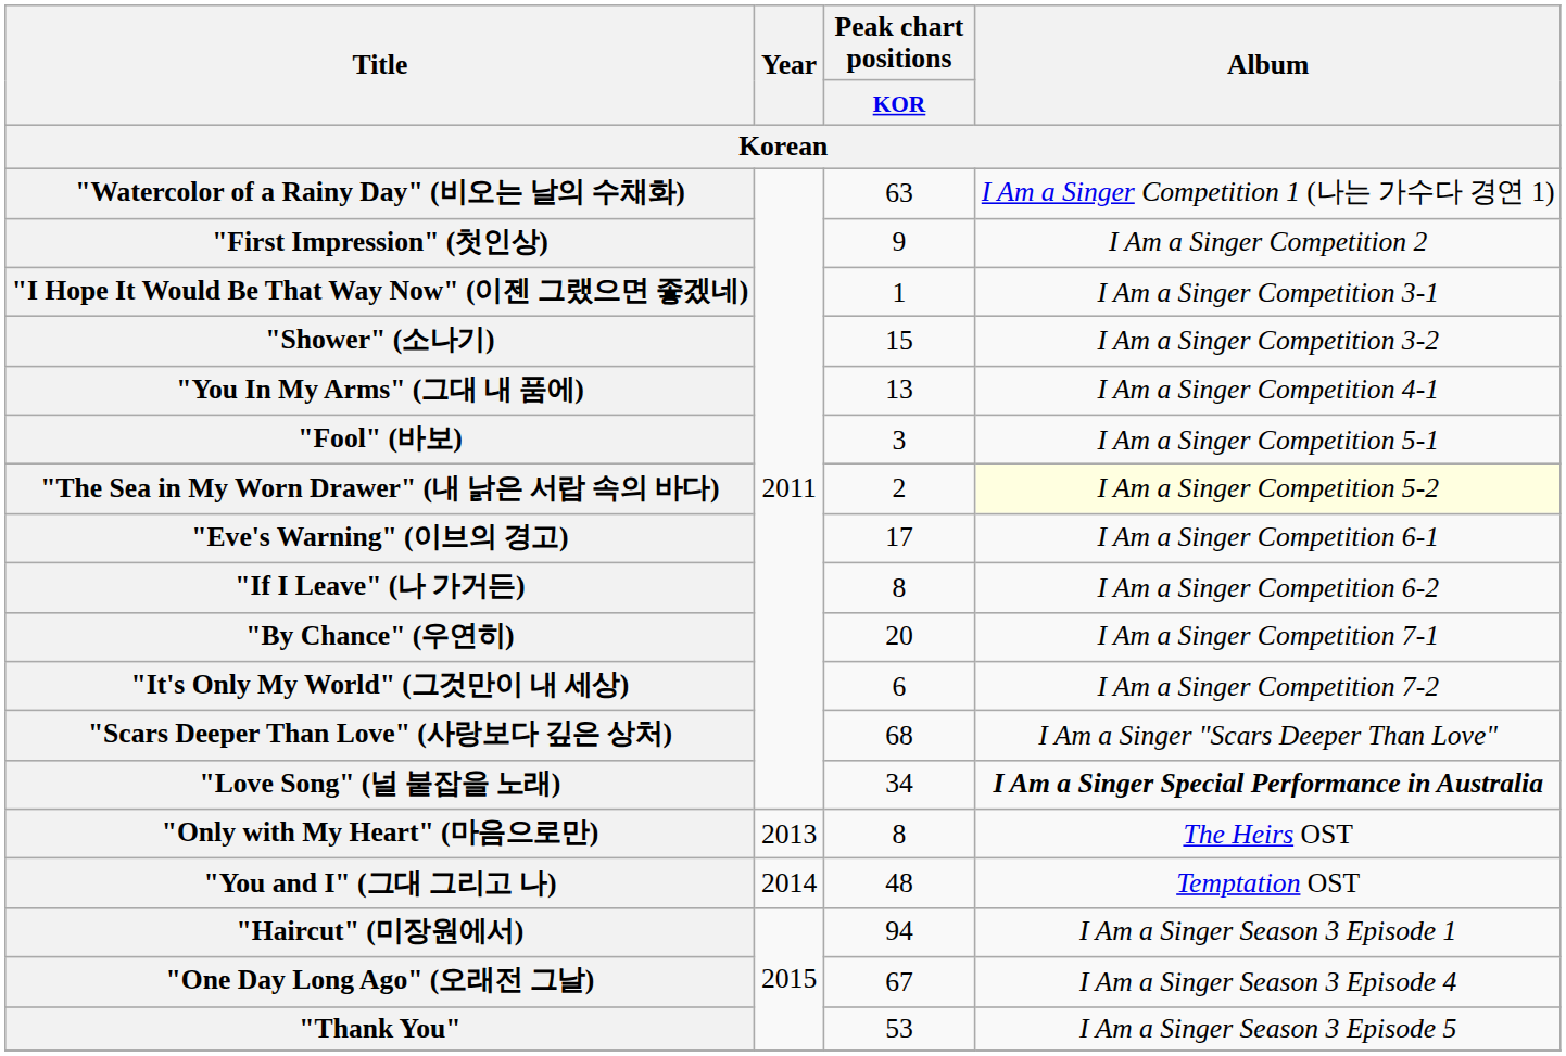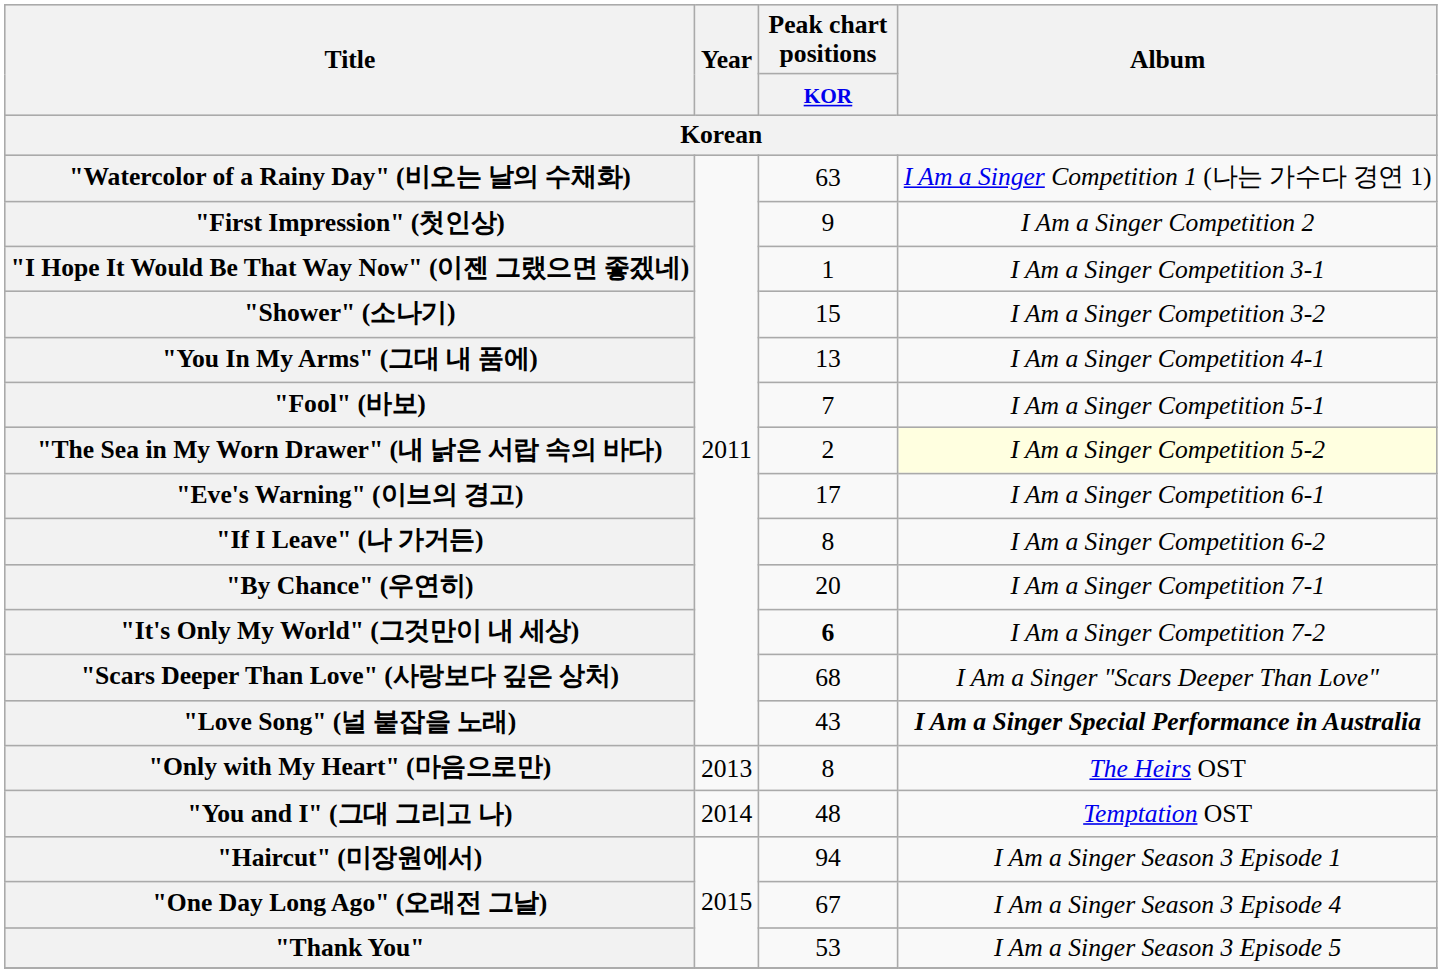"Fool" (바보) | Peak chart positions / KOR: 3 -> 7
"It's Only My World" (그것만이 내 세상) | Peak chart positions / KOR: normal -> bold
"Love Song" (널 붙잡을 노래) | Peak chart positions / KOR: 34 -> 43
